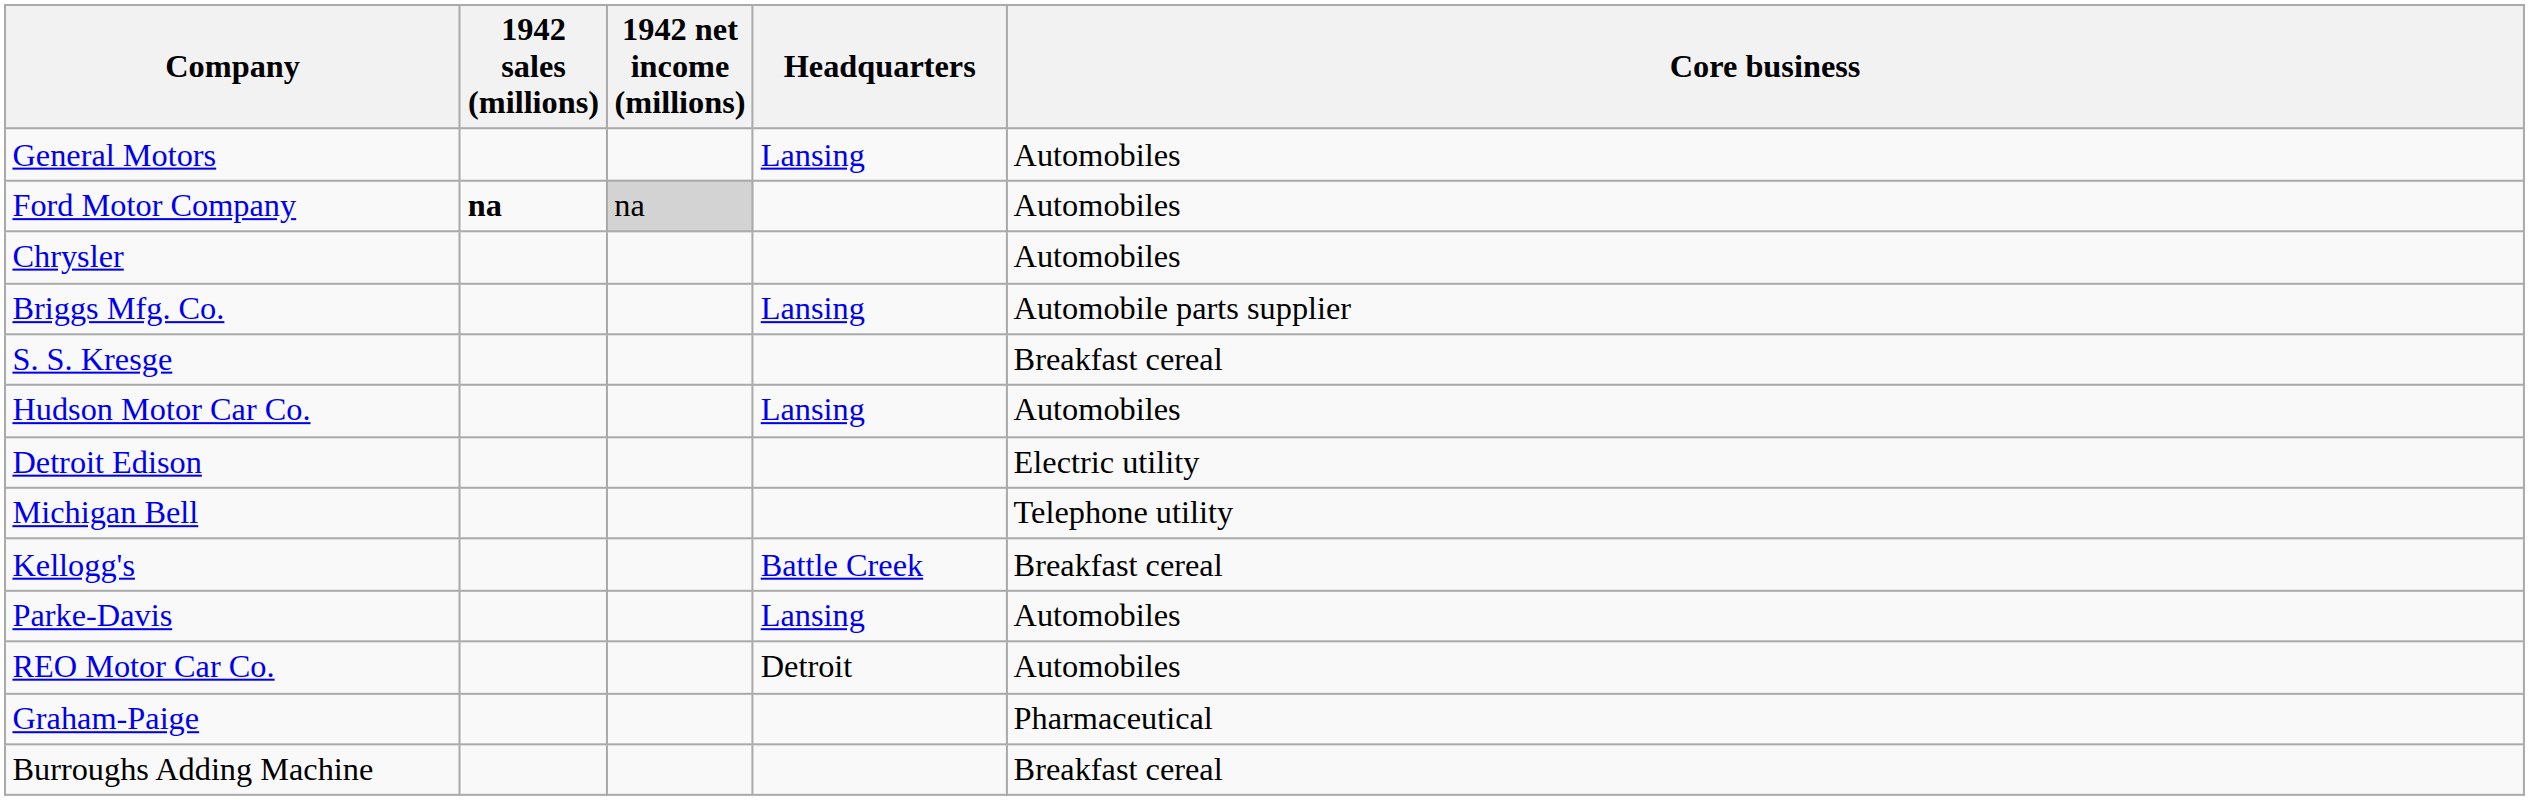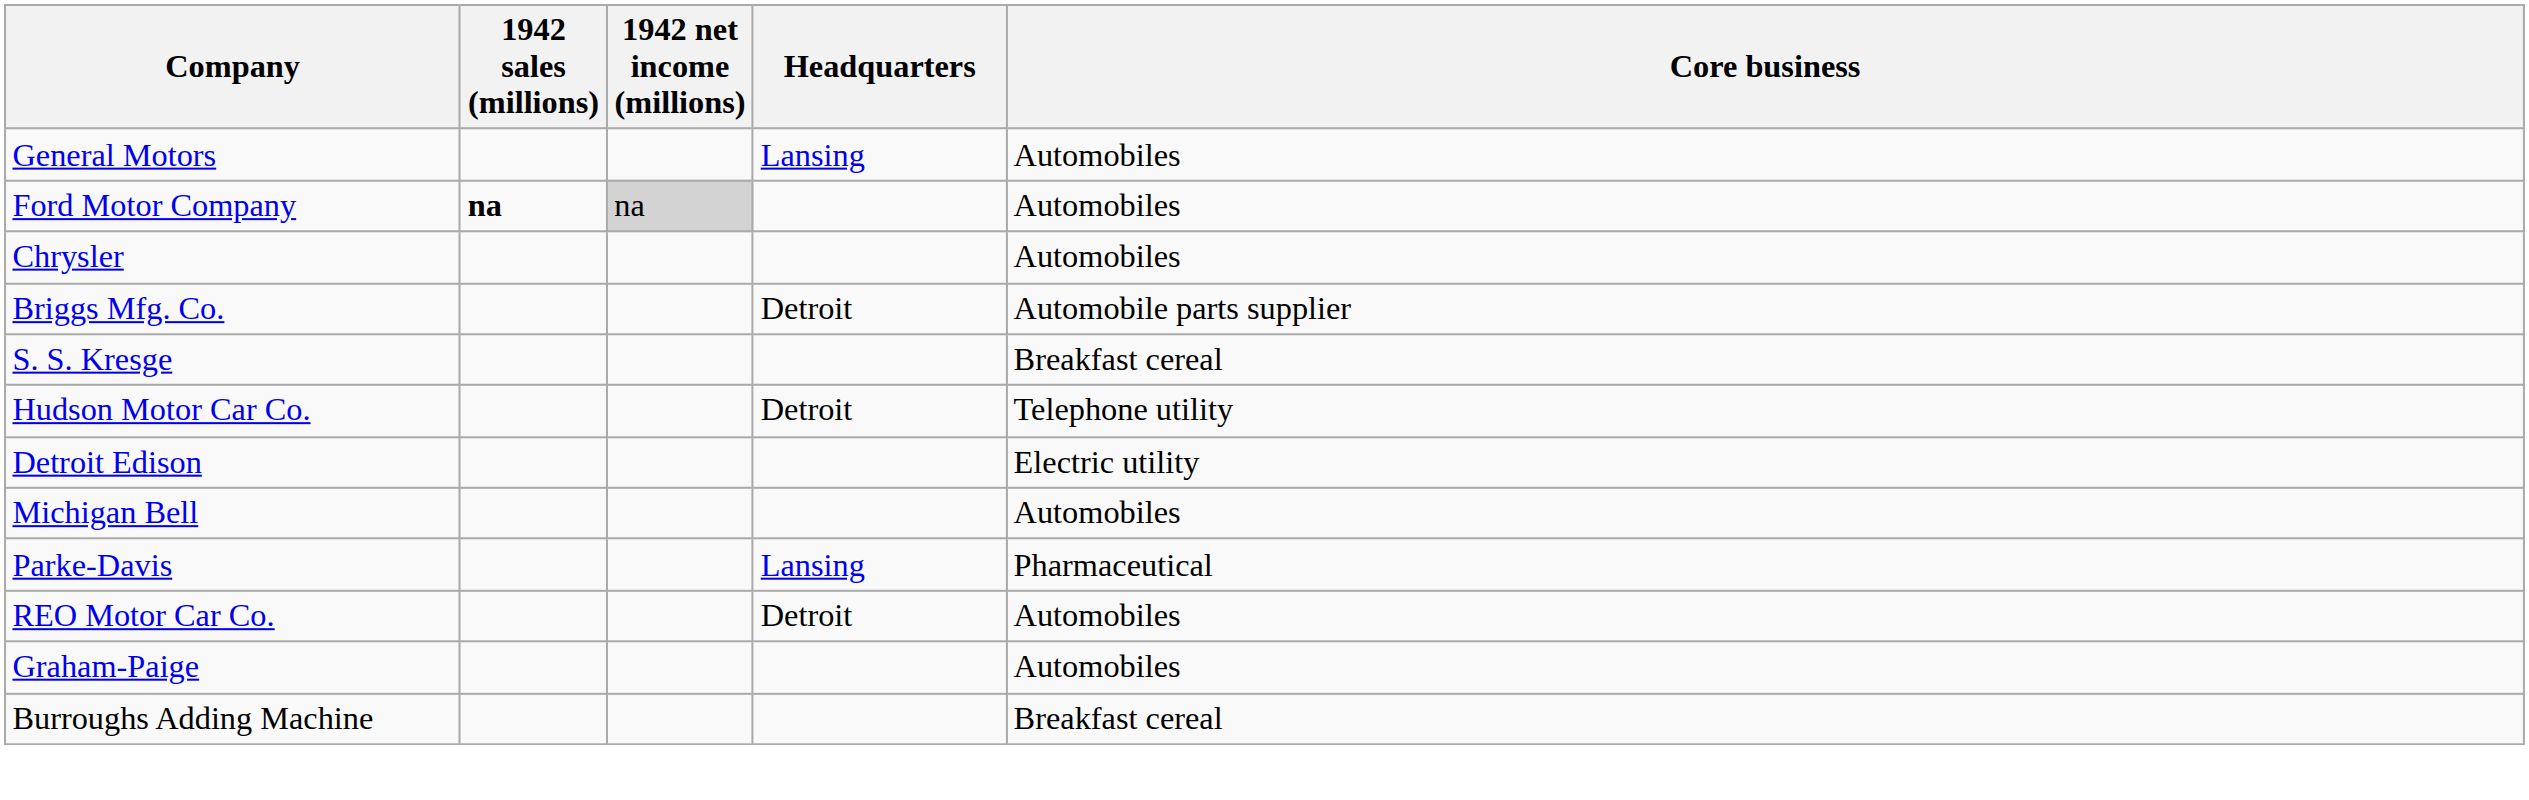Briggs Mfg. Co. | Headquarters: Lansing -> Detroit
Hudson Motor Car Co. | Headquarters: Lansing -> Detroit
Hudson Motor Car Co. | Core business: Automobiles -> Telephone utility
Michigan Bell | Core business: Telephone utility -> Automobiles
- row: Kellogg's | Battle Creek | Breakfast cereal
Parke-Davis | Core business: Automobiles -> Pharmaceutical
Graham-Paige | Core business: Pharmaceutical -> Automobiles
